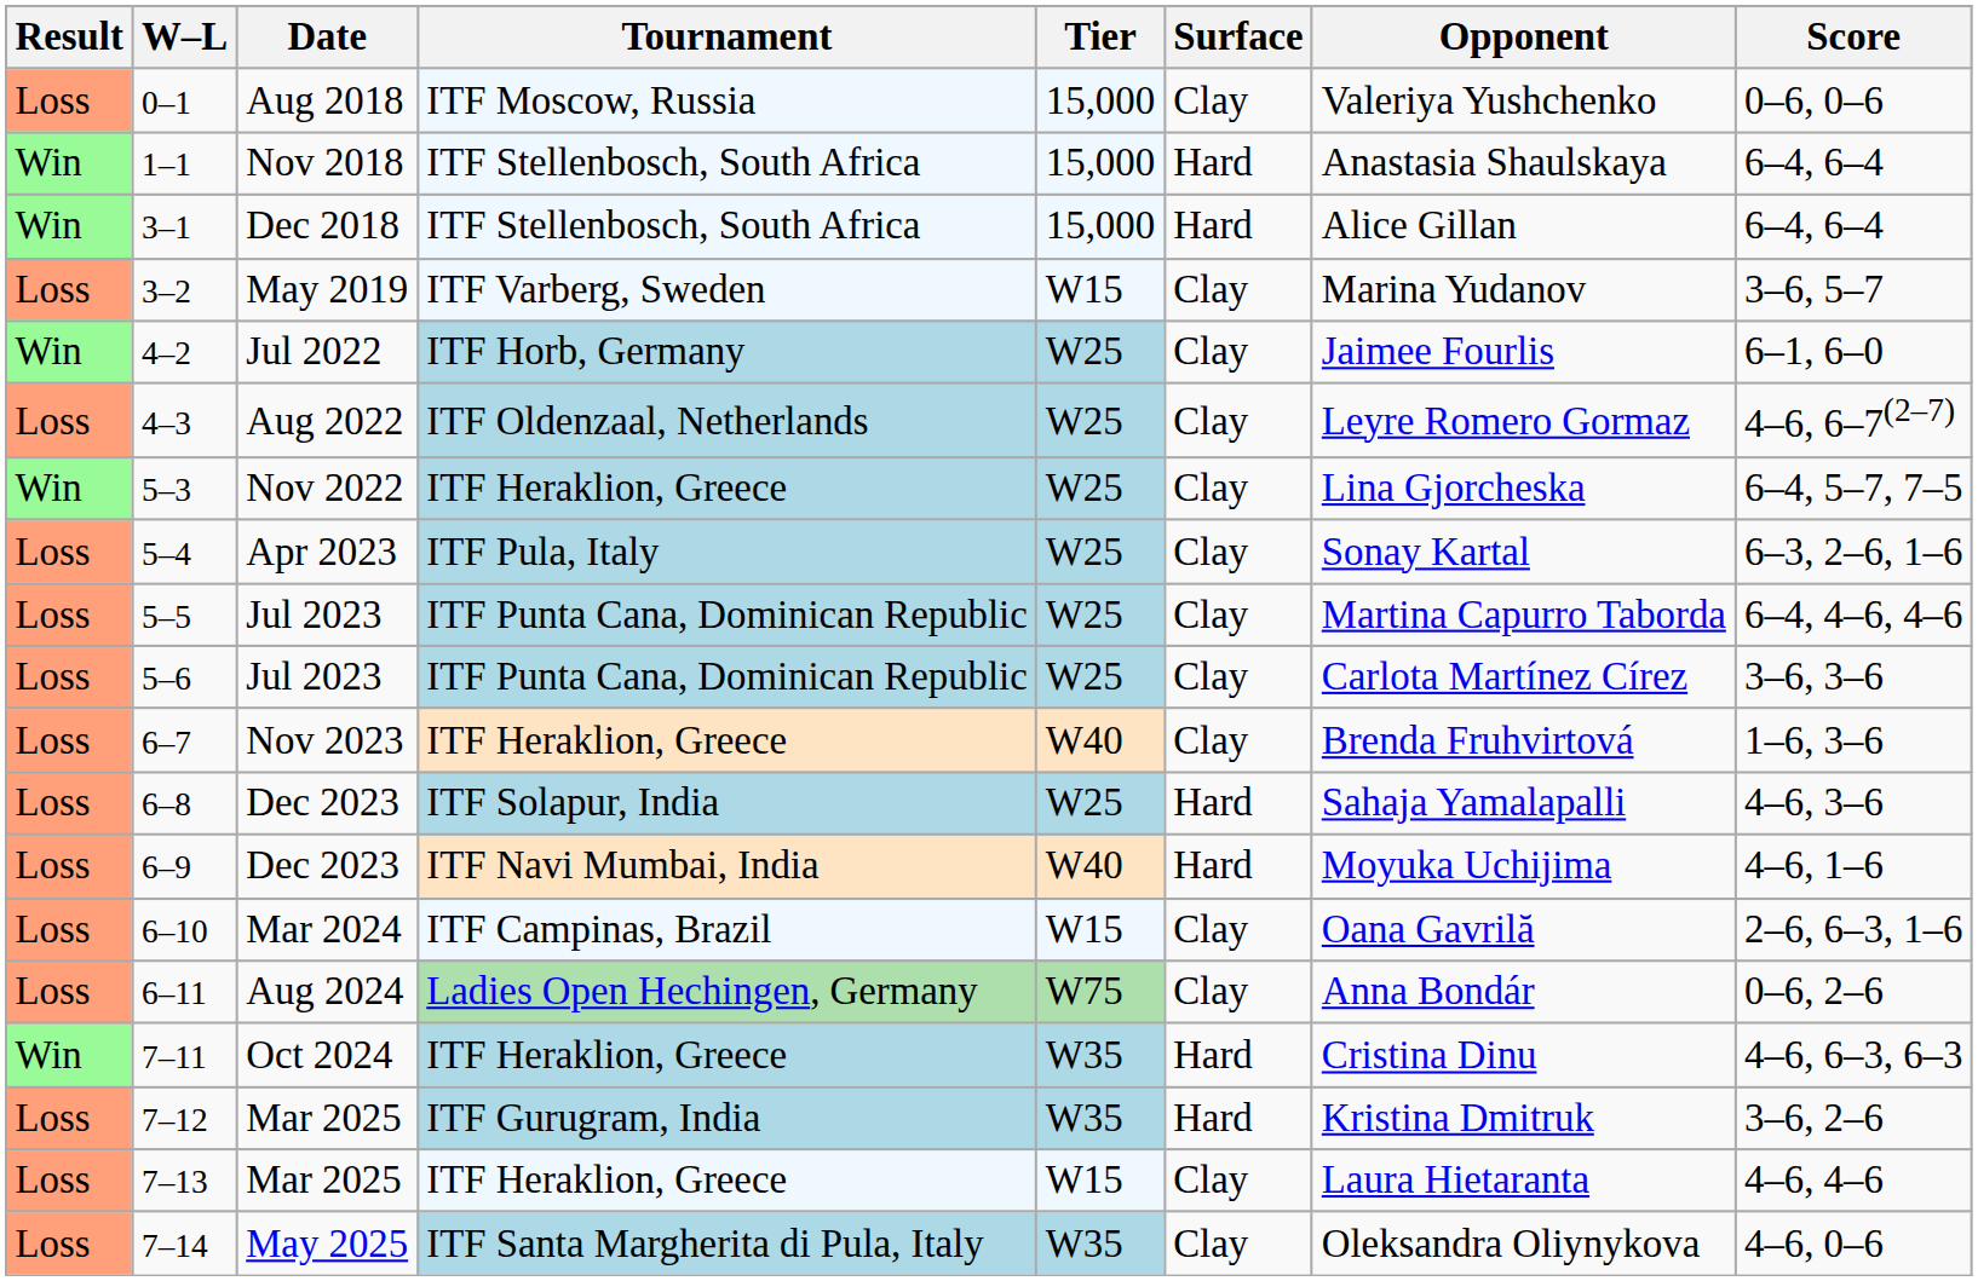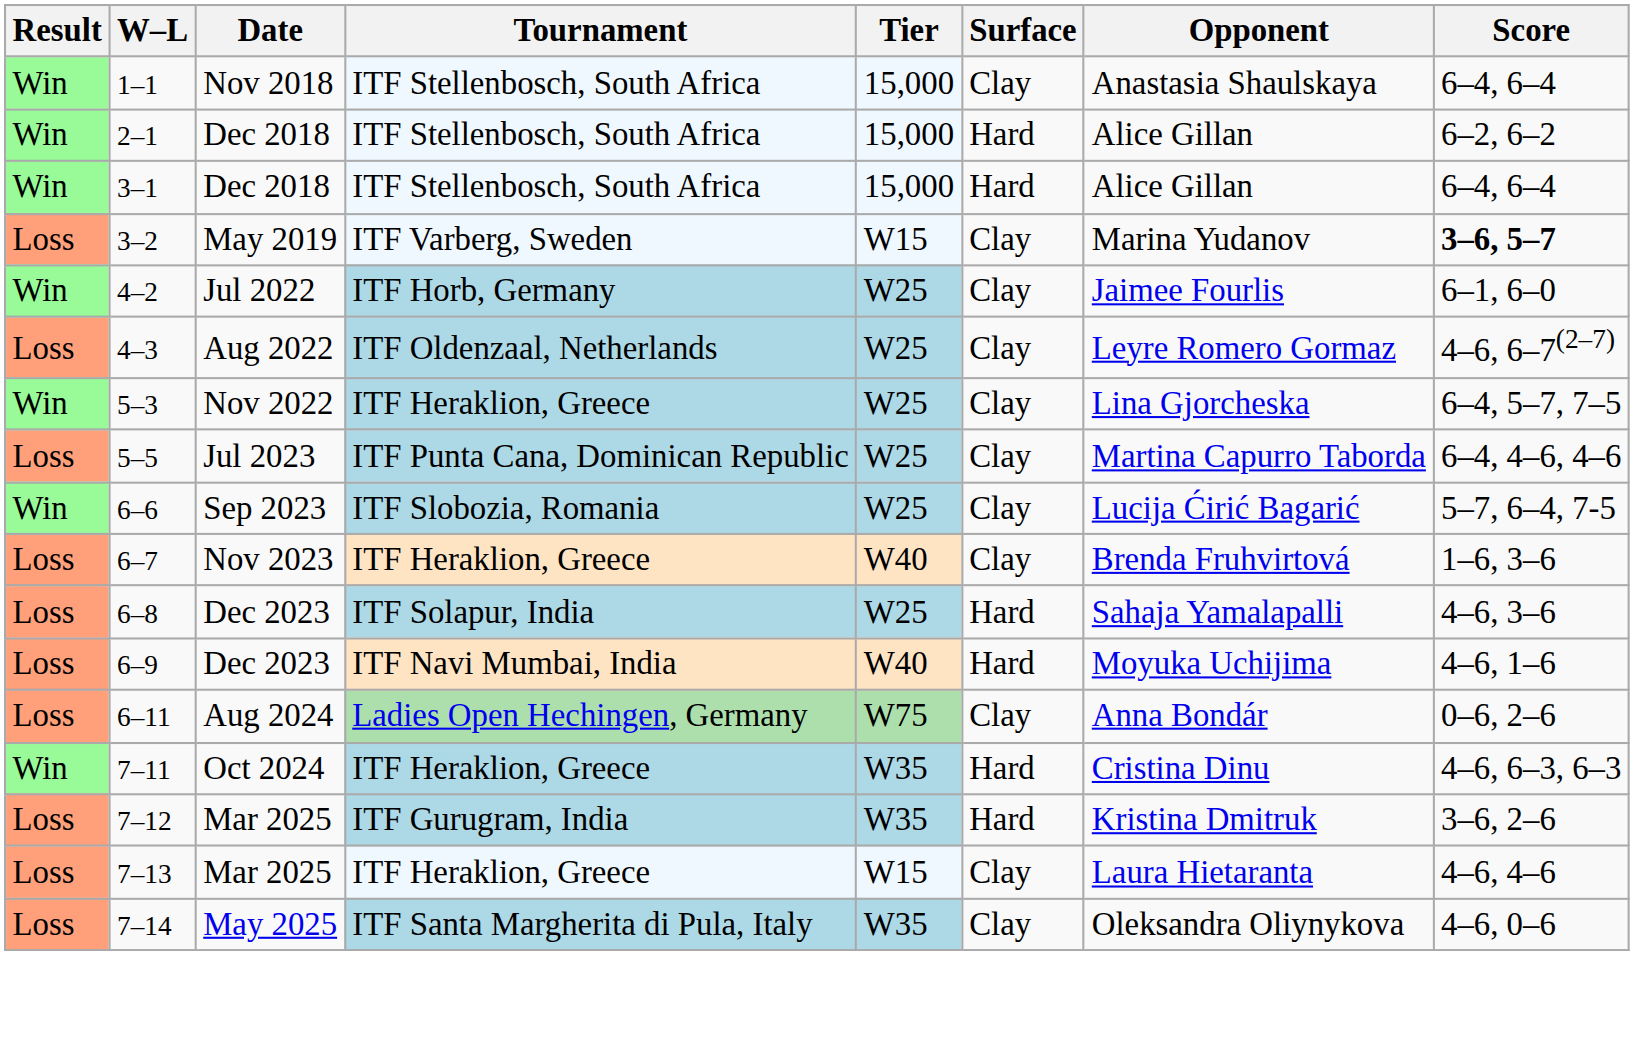- row: Loss | 0–1 | Aug 2018 | ITF Moscow, Russia | 15,000 | Clay | Valeriya Yushchenko | 0–6, 0–6
1–1 | Surface: Hard -> Clay
+ row: Win | 2–1 | Dec 2018 | ITF Stellenbosch, South Africa | 15,000 | Hard | Alice Gillan | 6–2, 6–2
3–2 | Score: normal -> bold
- row: Loss | 5–4 | Apr 2023 | ITF Pula, Italy | W25 | Clay | Sonay Kartal | 6–3, 2–6, 1–6
- row: Loss | 5–6 | Jul 2023 | ITF Punta Cana, Dominican Republic | W25 | Clay | Carlota Martínez Círez | 3–6, 3–6
+ row: Win | 6–6 | Sep 2023 | ITF Slobozia, Romania | W25 | Clay | Lucija Ćirić Bagarić | 5–7, 6–4, 7-5
- row: Loss | 6–10 | Mar 2024 | ITF Campinas, Brazil | W15 | Clay | Oana Gavrilă | 2–6, 6–3, 1–6
